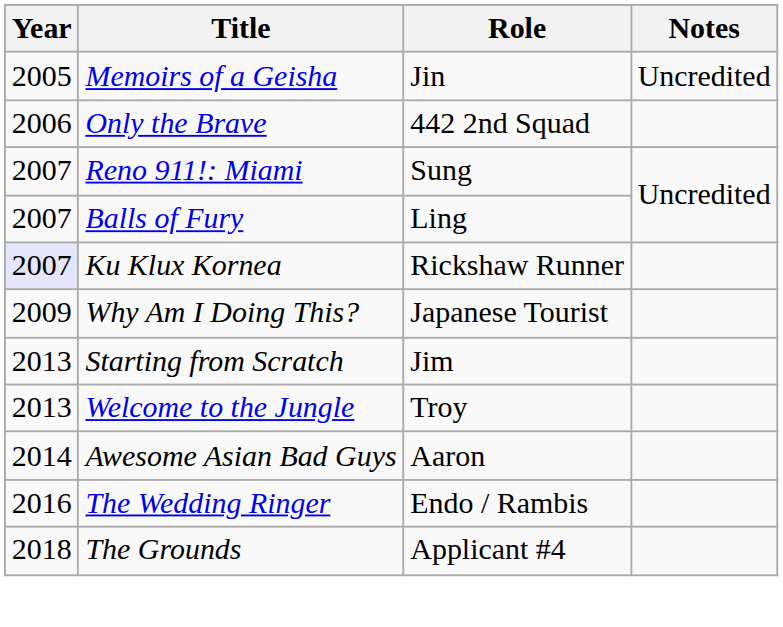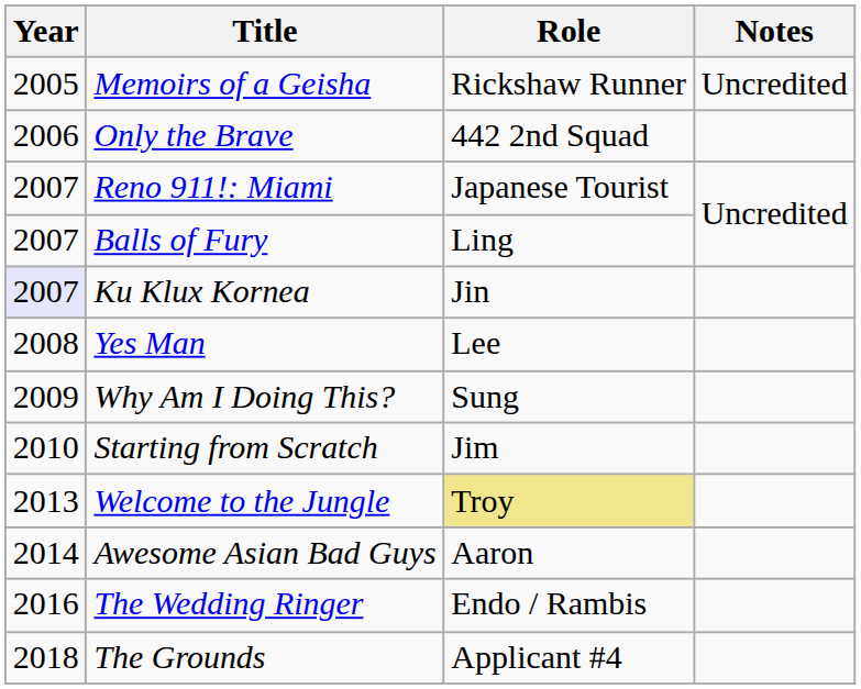Memoirs of a Geisha | Role: Jin -> Rickshaw Runner
Reno 911!: Miami | Role: Sung -> Japanese Tourist
Ku Klux Kornea | Role: Rickshaw Runner -> Jin
+ row: 2008 | Yes Man | Lee
Why Am I Doing This? | Role: Japanese Tourist -> Sung
Starting from Scratch | Year: 2013 -> 2010
Welcome to the Jungle | Role: no background -> khaki background
